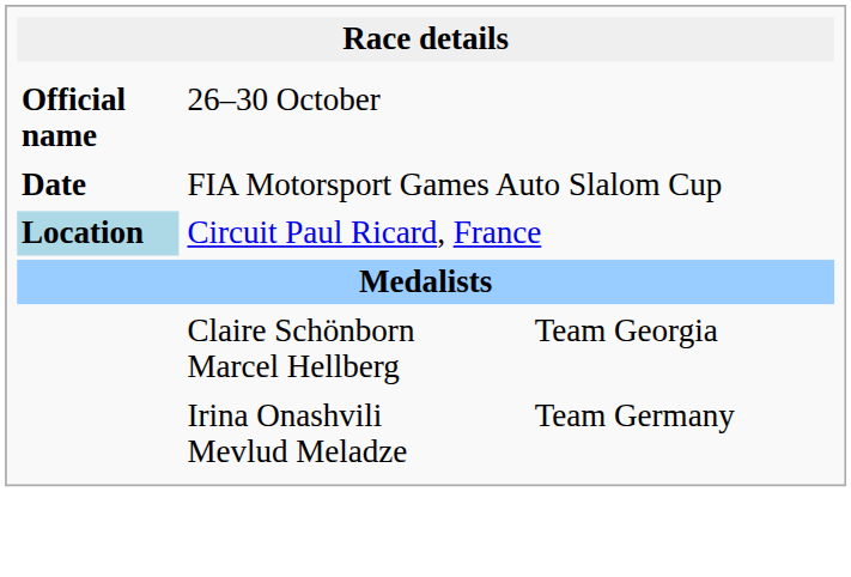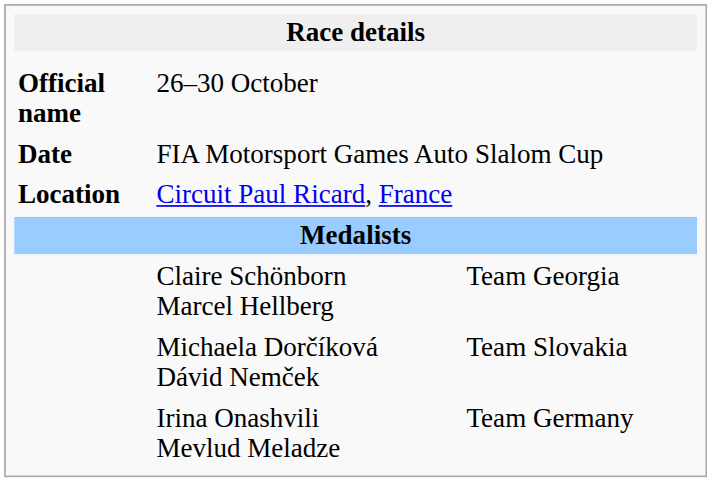Circuit Paul Ricard, France | column 1: lightblue background -> no background
+ row: Michaela Dorčíková Dávid Nemček | Team Slovakia
